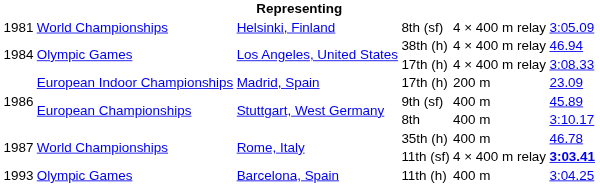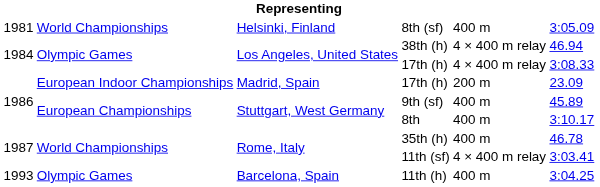8th (sf) | column 5: 4 × 400 m relay -> 400 m
11th (sf) | column 6: bold -> normal
